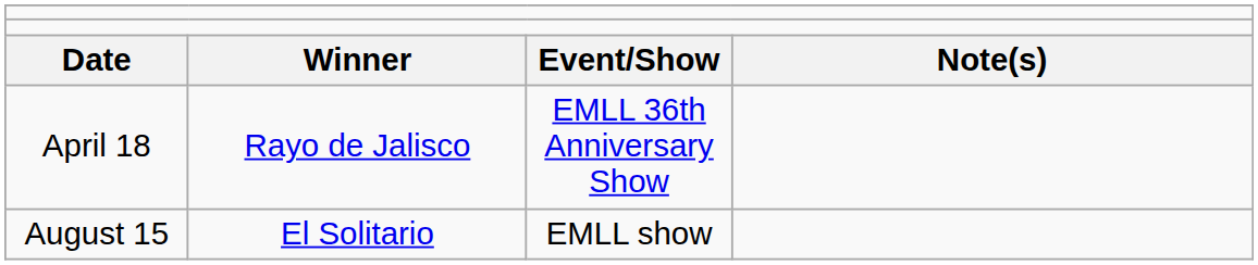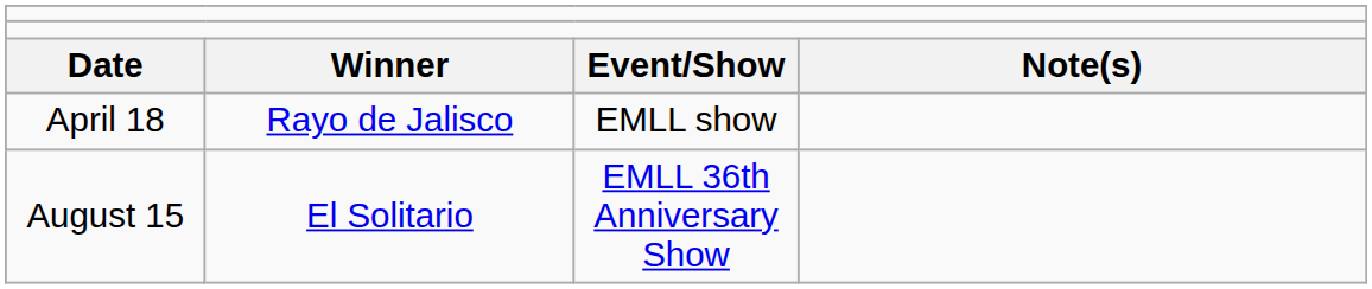April 18 | column 3: EMLL 36th Anniversary Show -> EMLL show
August 15 | column 3: EMLL show -> EMLL 36th Anniversary Show
